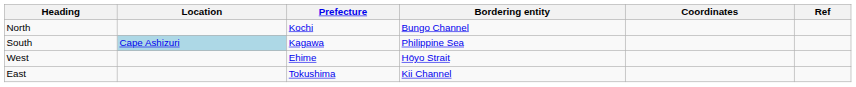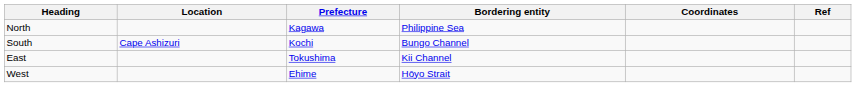North | Prefecture: Kochi -> Kagawa
North | Bordering entity: Bungo Channel -> Philippine Sea
South | Location: lightblue background -> no background
South | Prefecture: Kagawa -> Kochi
South | Bordering entity: Philippine Sea -> Bungo Channel
rows swapped: East <-> West
